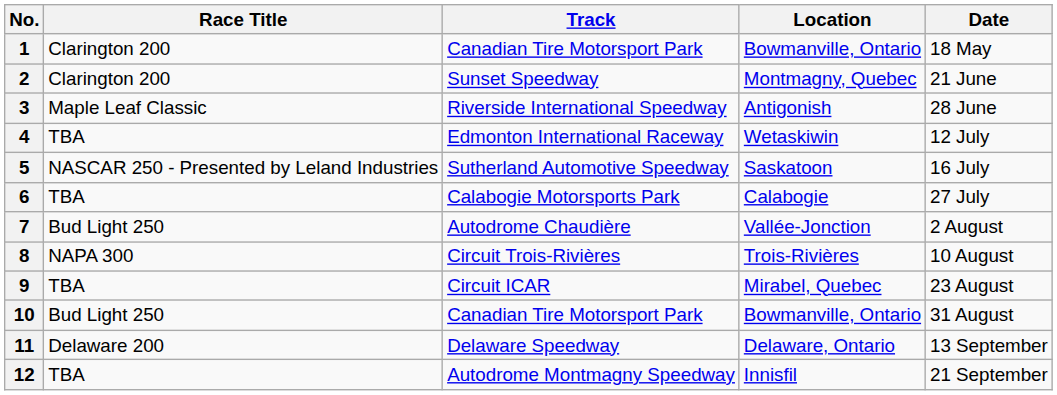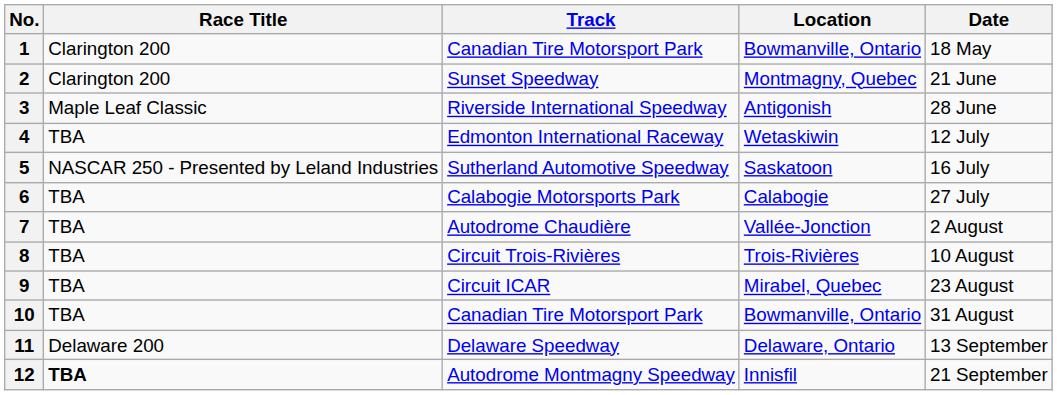7 | Race Title: Bud Light 250 -> TBA
8 | Race Title: NAPA 300 -> TBA
10 | Race Title: Bud Light 250 -> TBA
12 | Race Title: normal -> bold
